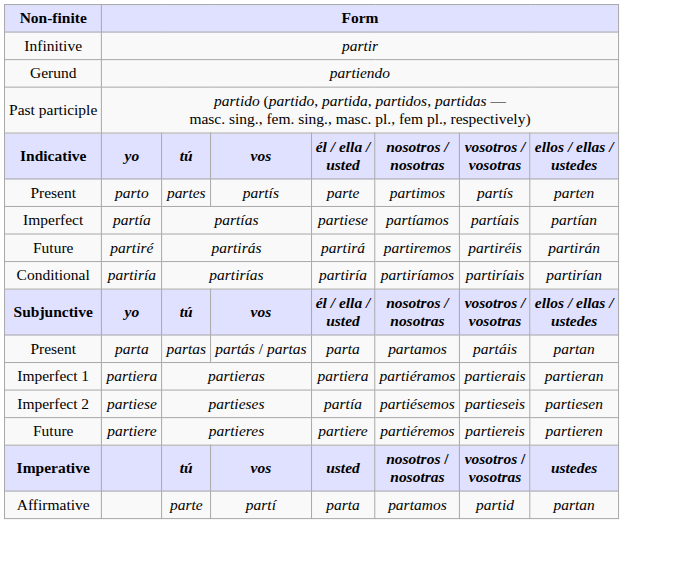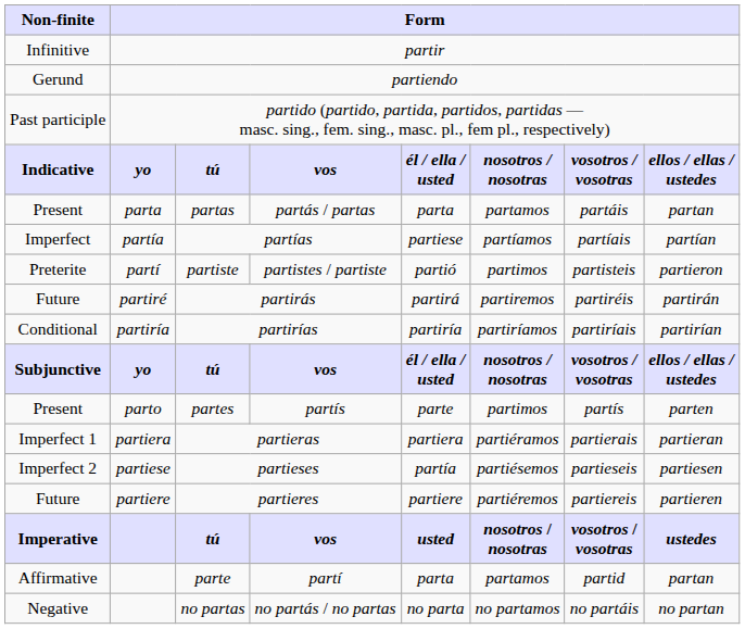rows swapped: partes <-> partas
+ row: Preterite | partí | partiste | partistes / partiste | partió | partimos | partisteis | partieron
+ row: Negative | no partas | no partás / no partas | no parta | no partamos | no partáis | no partan
